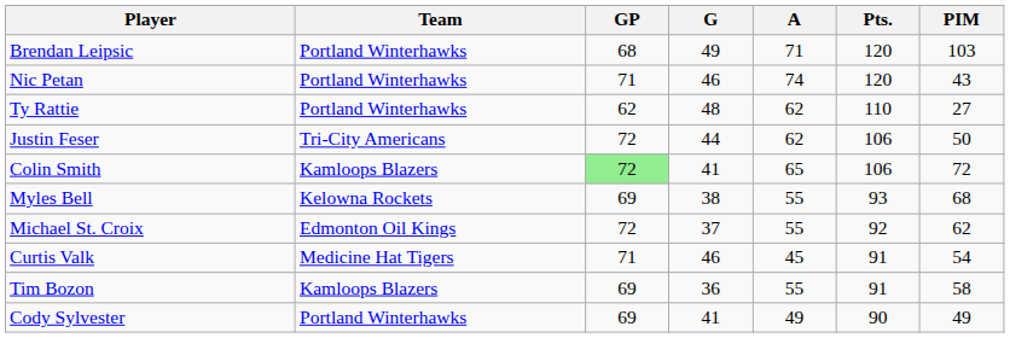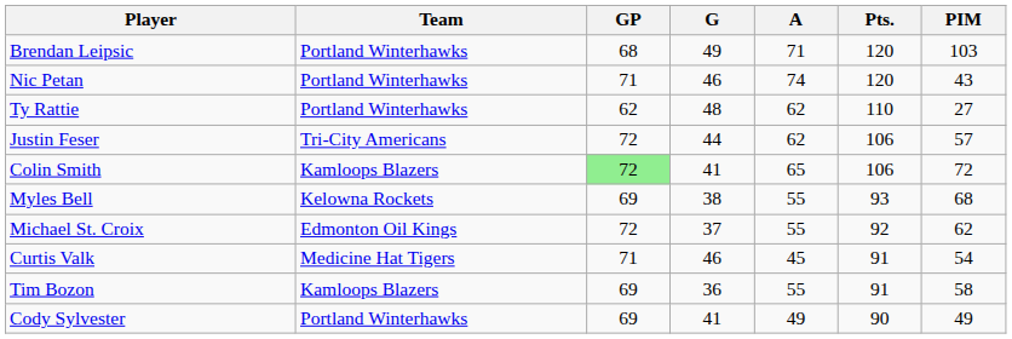Justin Feser | PIM: 50 -> 57
